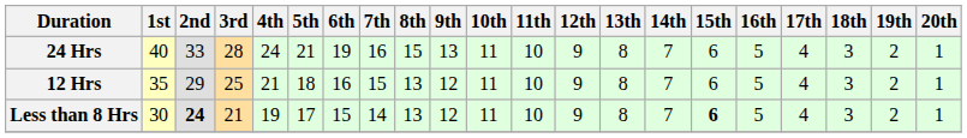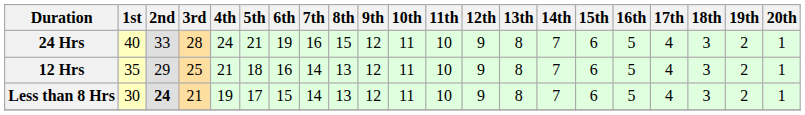24 Hrs | 9th: 13 -> 12
12 Hrs | 7th: 15 -> 14
Less than 8 Hrs | 15th: bold -> normal
